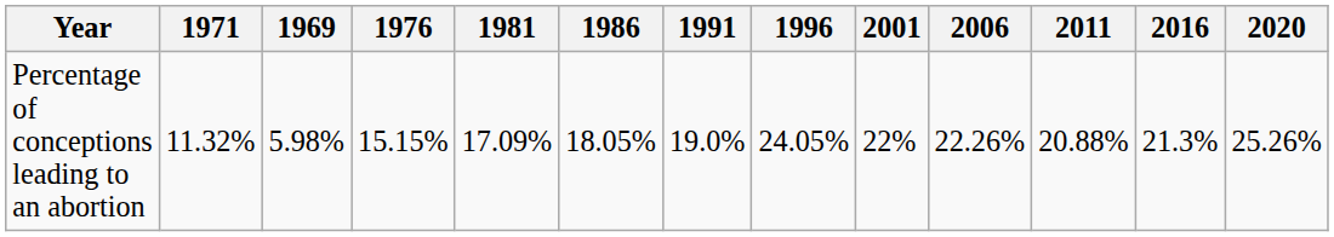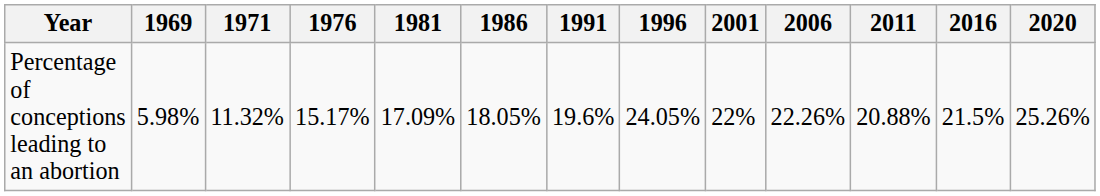columns swapped: 1969 <-> 1971
Percentage of conceptions leading to an abortion | 1976: 15.15% -> 15.17%
Percentage of conceptions leading to an abortion | 1991: 19.0% -> 19.6%
Percentage of conceptions leading to an abortion | 2016: 21.3% -> 21.5%
